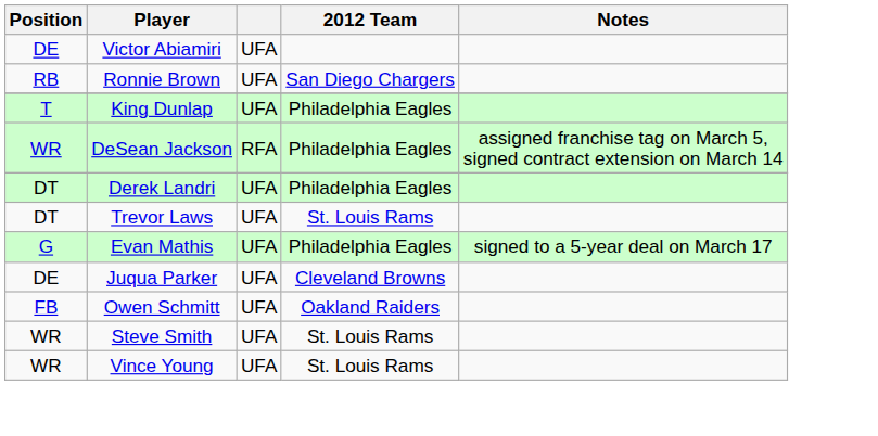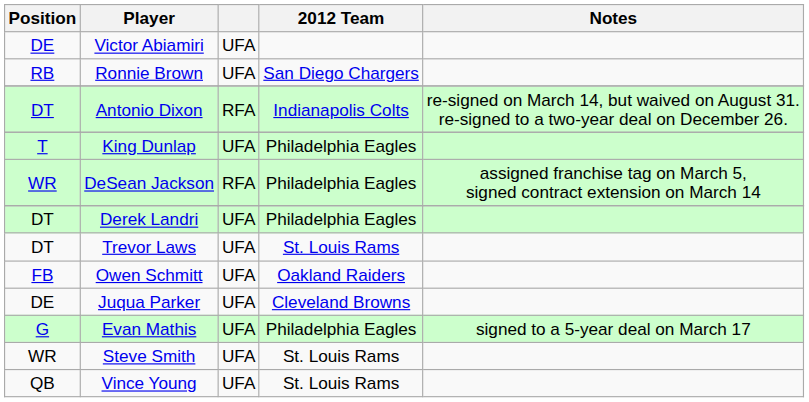+ row: DT | Antonio Dixon | RFA | Indianapolis Colts | re-signed on March 14, but waived on August 31. re-signed to a two-year deal on December 26.
rows swapped: Evan Mathis <-> Owen Schmitt
Vince Young | Position: WR -> QB
